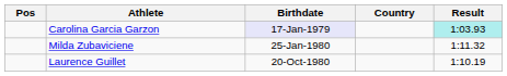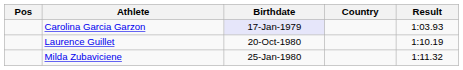Carolina Garcia Garzon | Result: paleturquoise background -> no background
rows swapped: Laurence Guillet <-> Milda Zubaviciene
